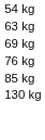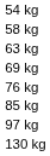+ row: 58 kg
+ row: 97 kg
